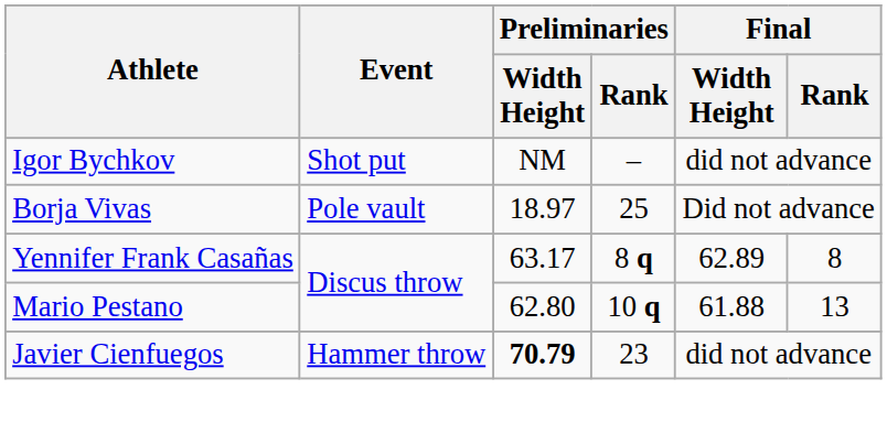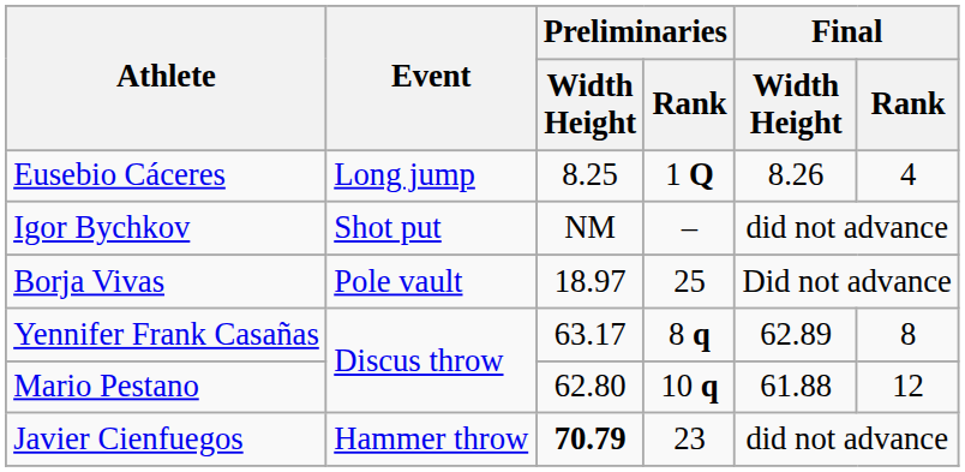+ row: Eusebio Cáceres | Long jump | 8.25 | 1 Q | 8.26 | 4
Mario Pestano | Final / Rank: 13 -> 12
